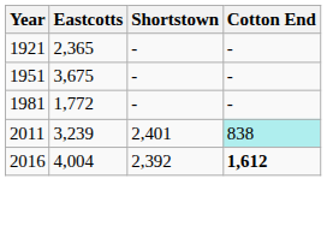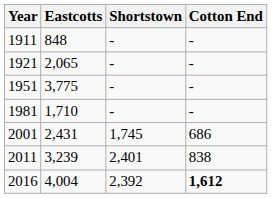+ row: 1911 | 848 | - | -
1921 | Eastcotts: 2,365 -> 2,065
1951 | Eastcotts: 3,675 -> 3,775
1981 | Eastcotts: 1,772 -> 1,710
+ row: 2001 | 2,431 | 1,745 | 686
2011 | Cotton End: paleturquoise background -> no background
